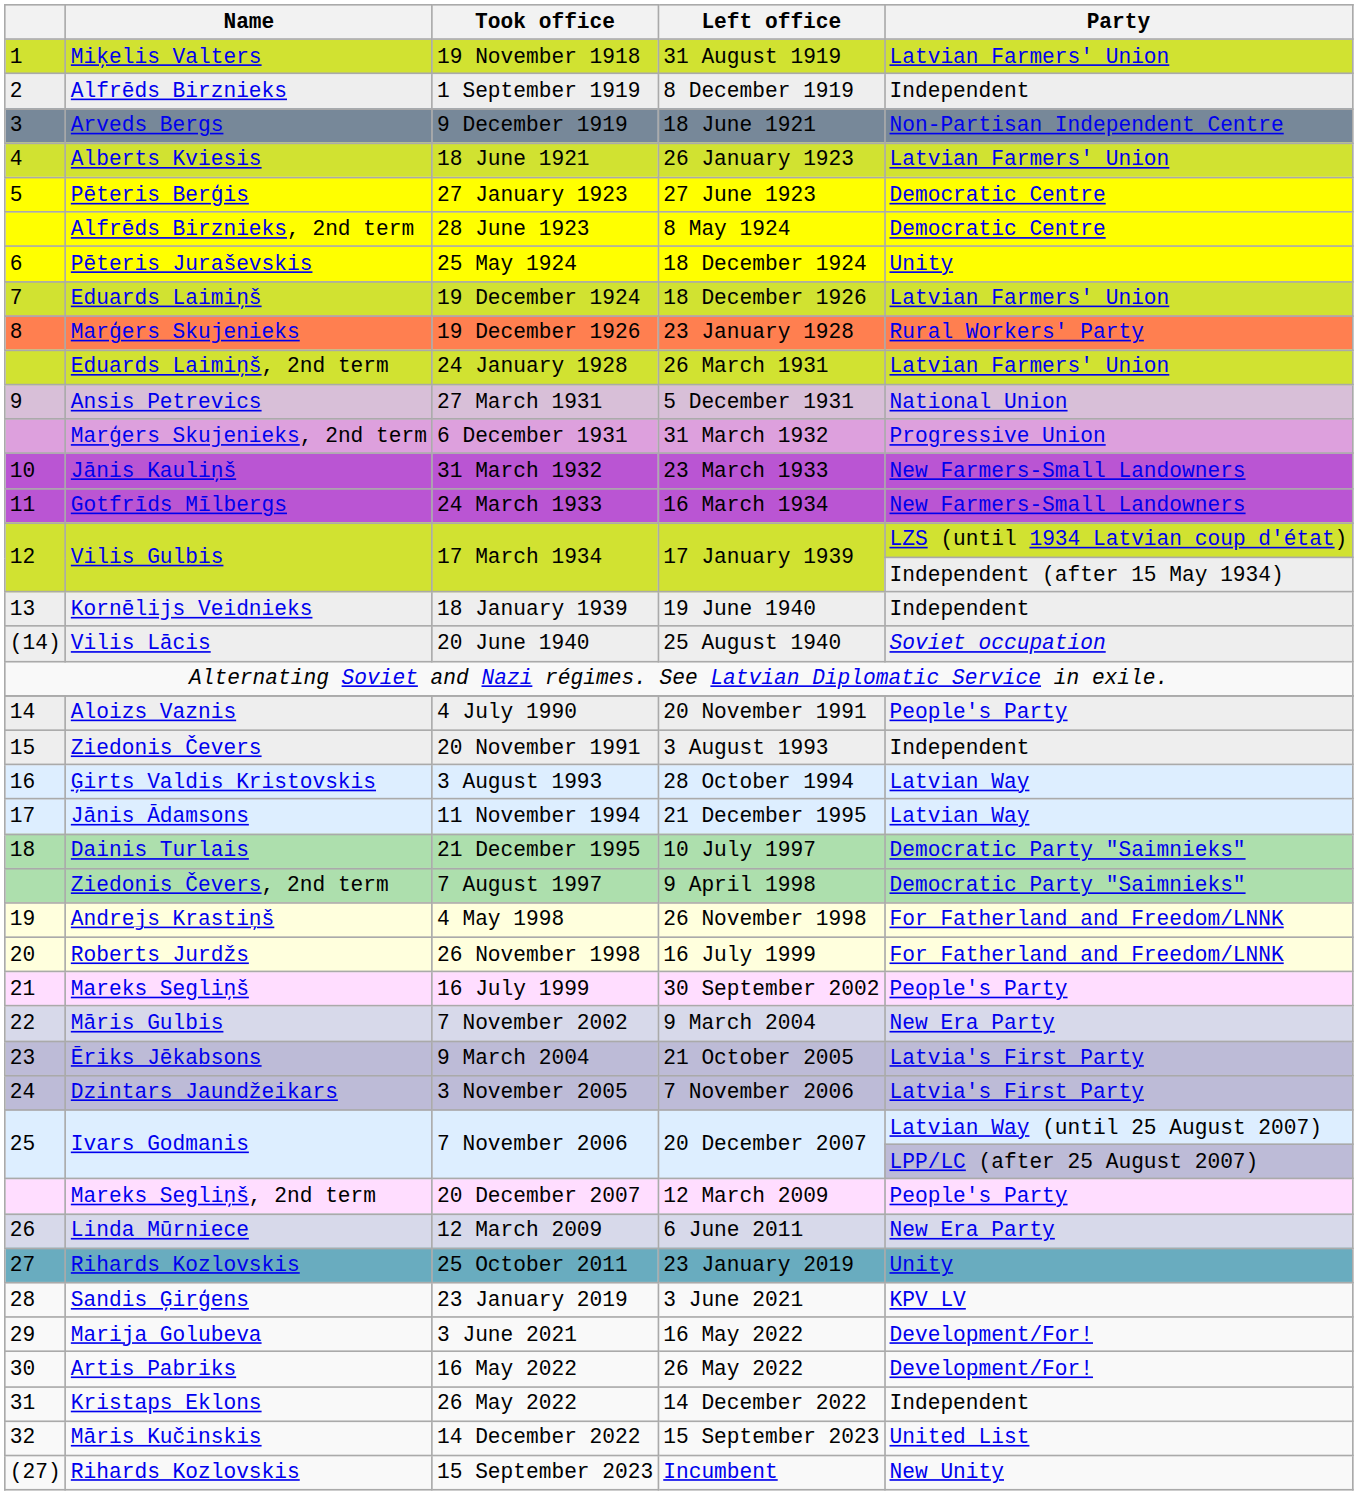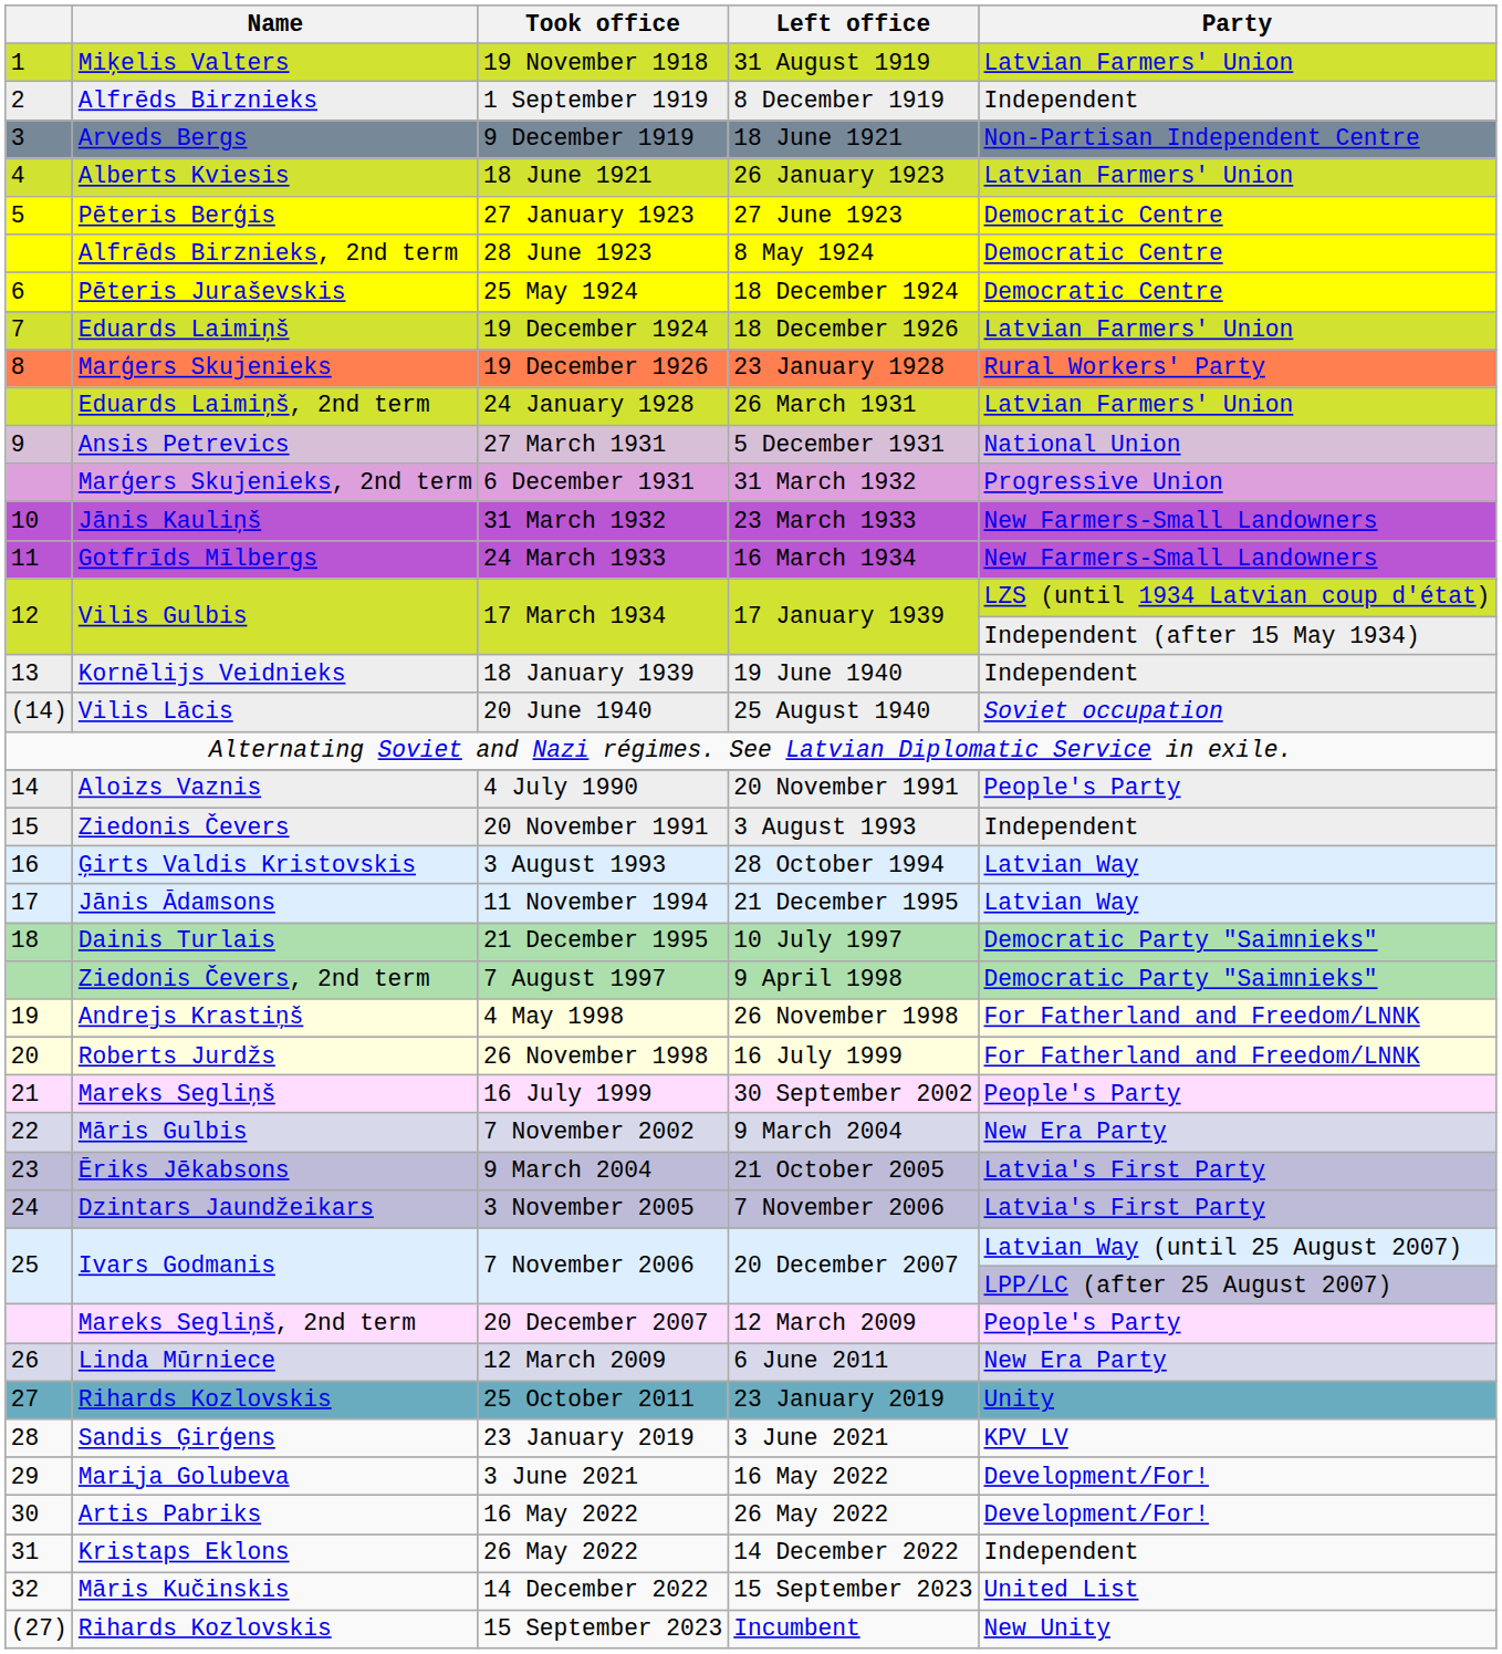25 May 1924 | Party: Unity -> Democratic Centre
